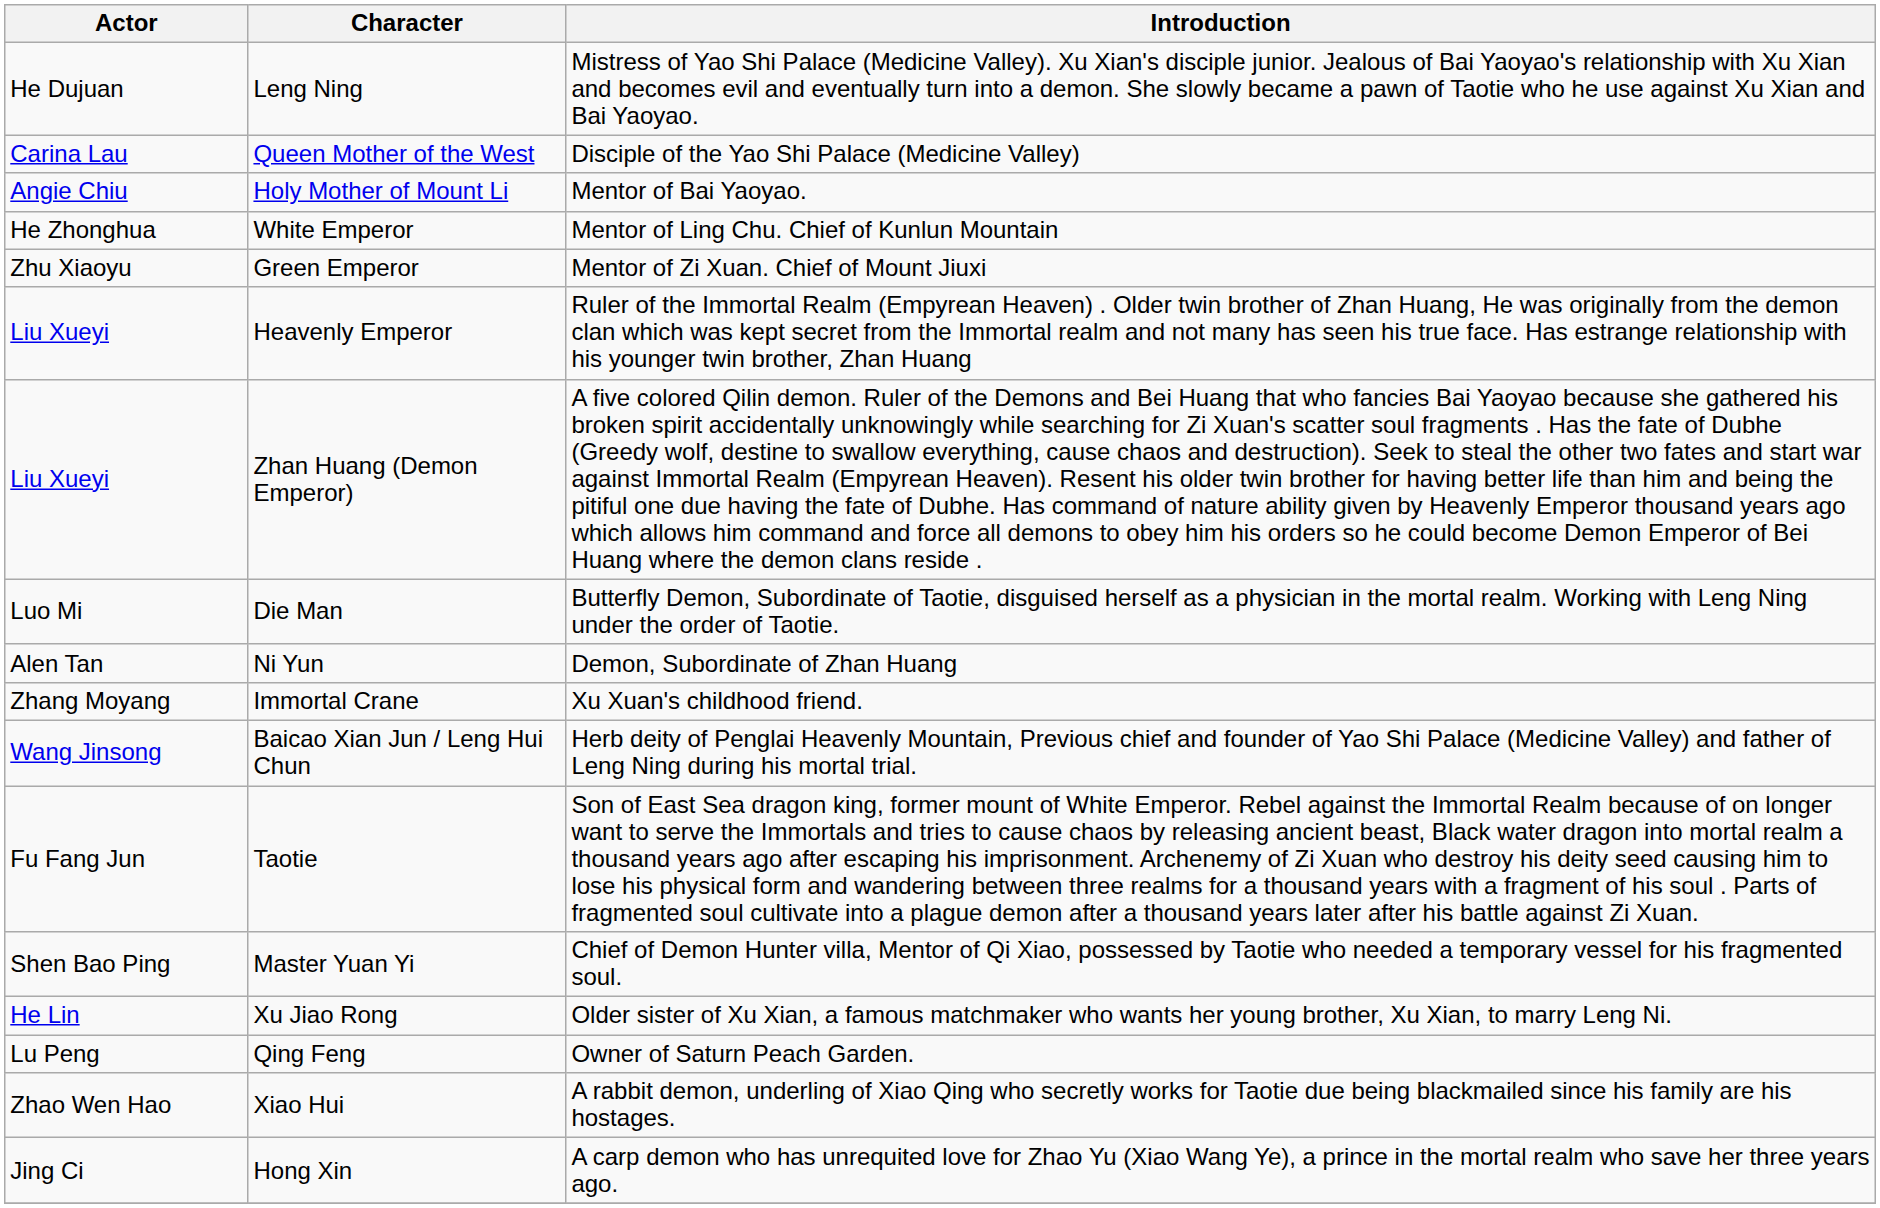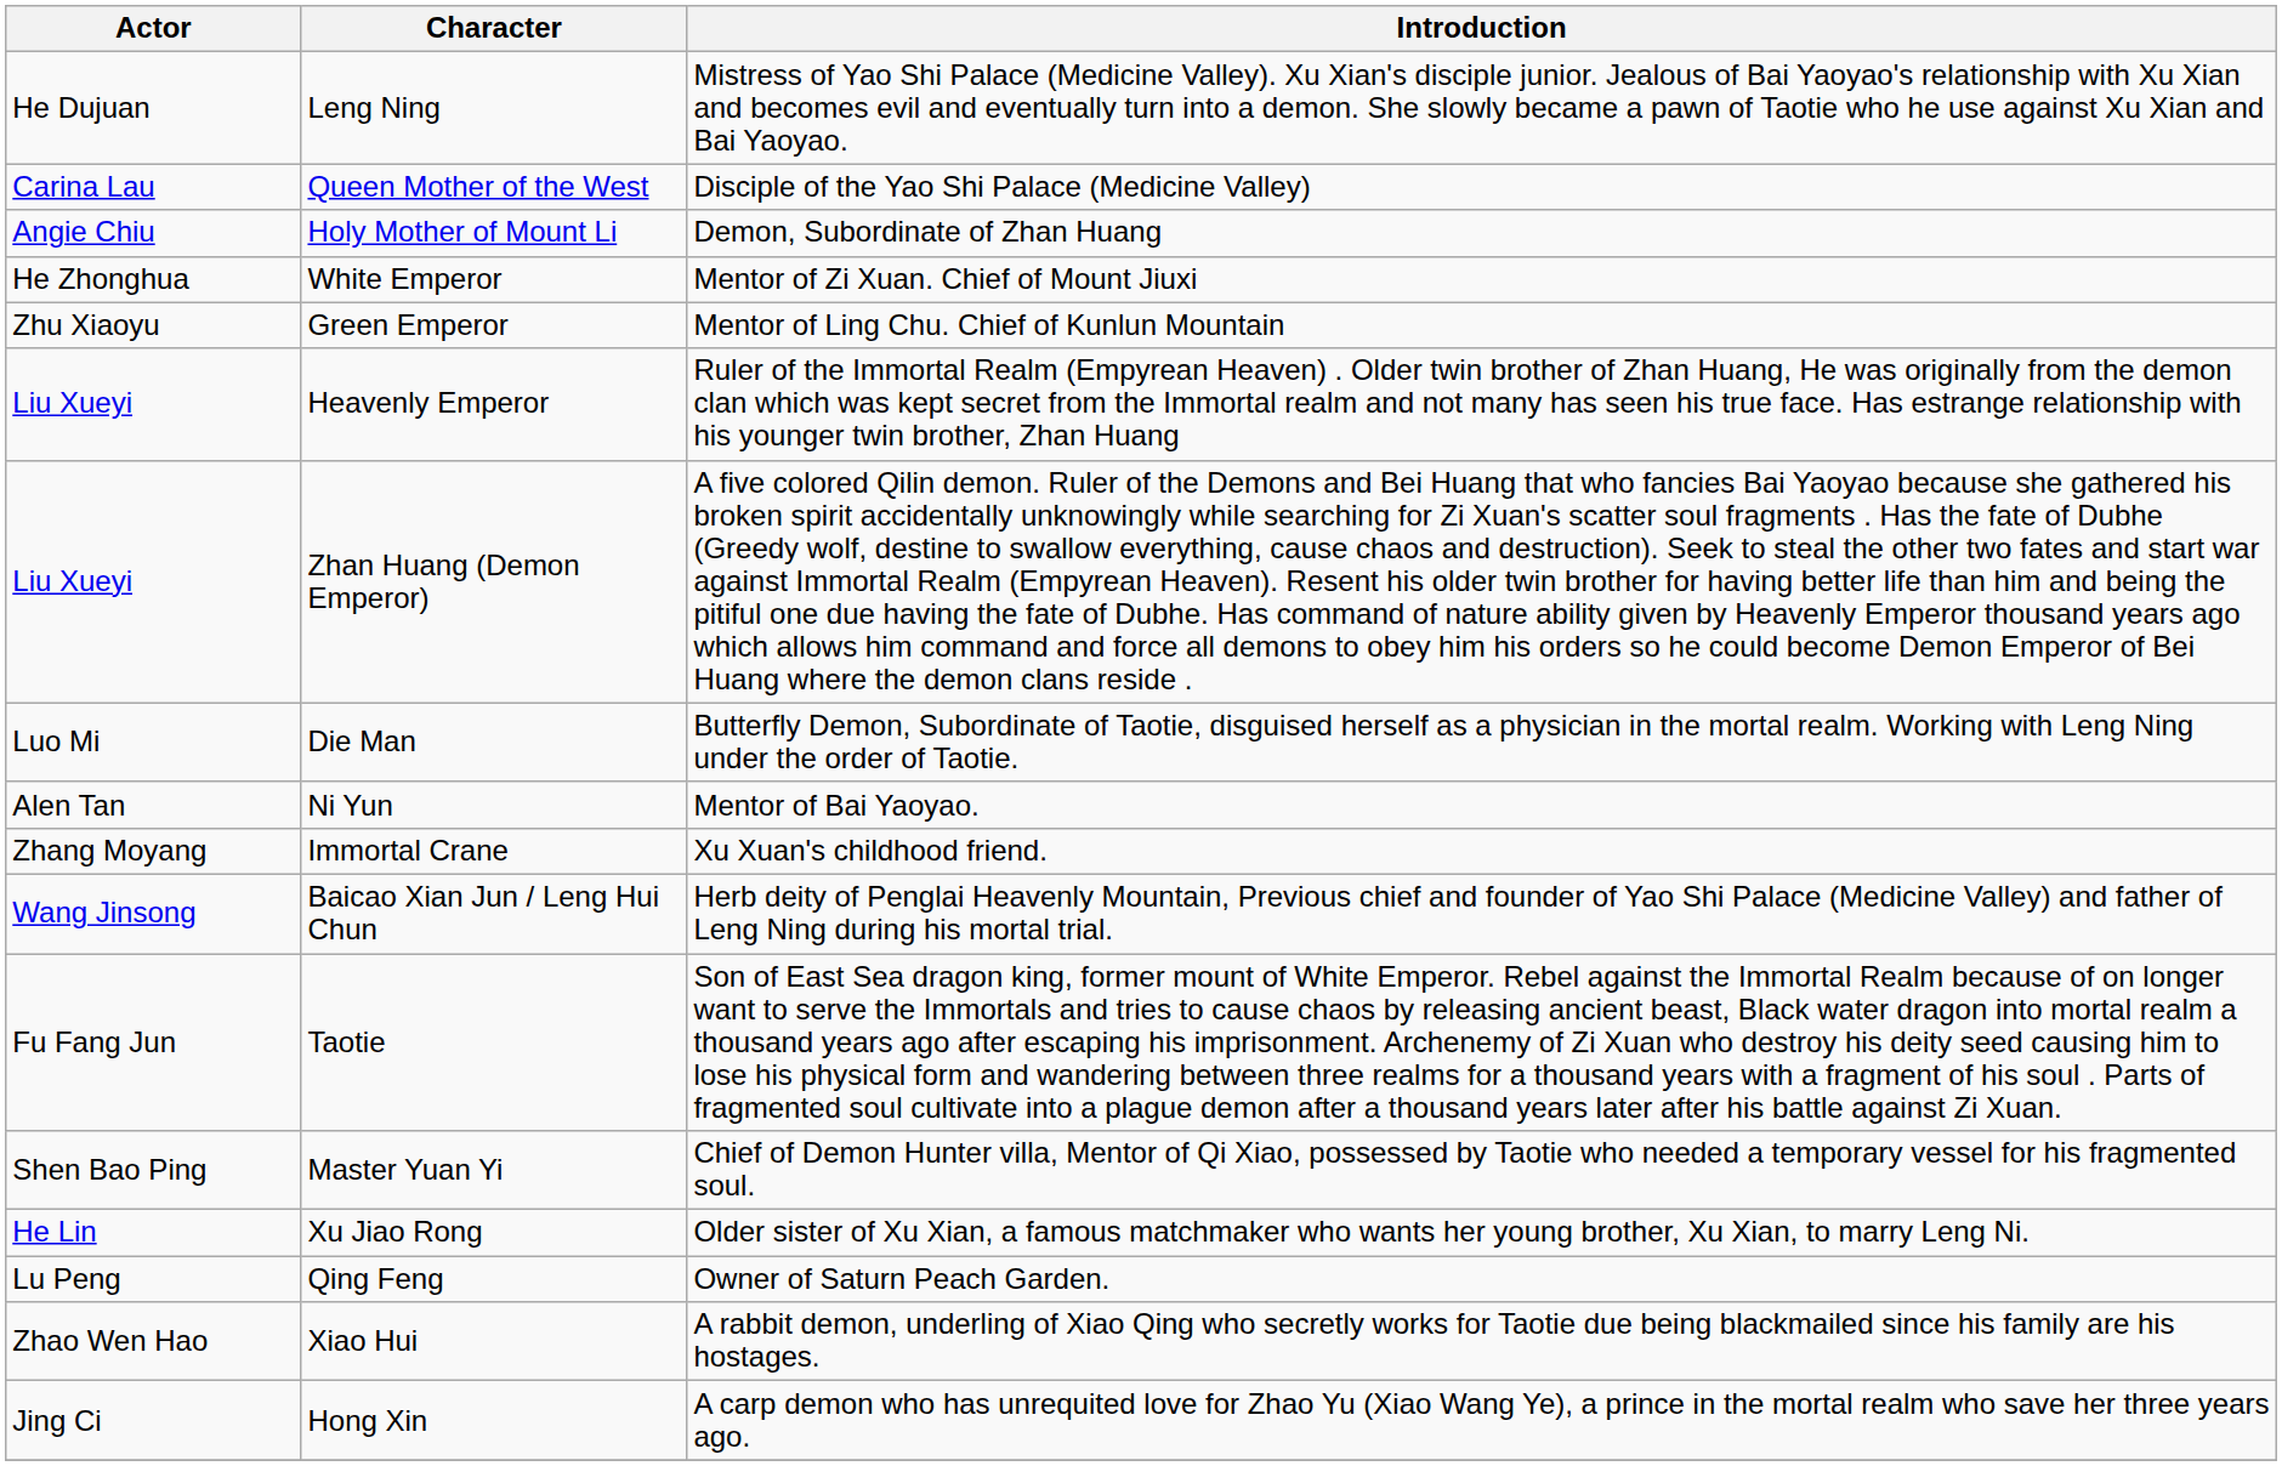Holy Mother of Mount Li | Introduction: Mentor of Bai Yaoyao. -> Demon, Subordinate of Zhan Huang
White Emperor | Introduction: Mentor of Ling Chu. Chief of Kunlun Mountain -> Mentor of Zi Xuan. Chief of Mount Jiuxi
Green Emperor | Introduction: Mentor of Zi Xuan. Chief of Mount Jiuxi -> Mentor of Ling Chu. Chief of Kunlun Mountain
Ni Yun | Introduction: Demon, Subordinate of Zhan Huang -> Mentor of Bai Yaoyao.
